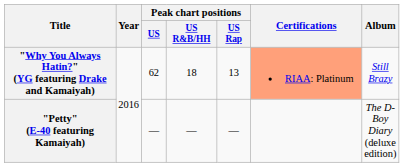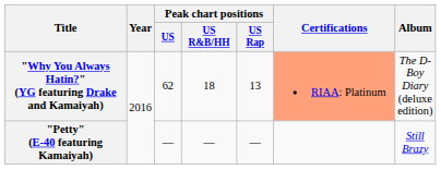"Why You Always Hatin?" (YG featuring Drake and Kamaiyah) | Album: Still Brazy -> The D-Boy Diary (deluxe edition)
"Petty" (E-40 featuring Kamaiyah) | Album: The D-Boy Diary (deluxe edition) -> Still Brazy
